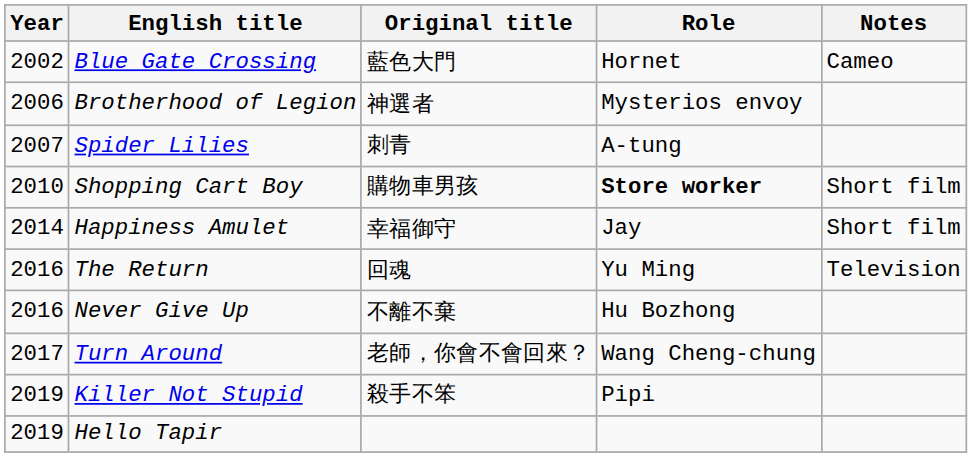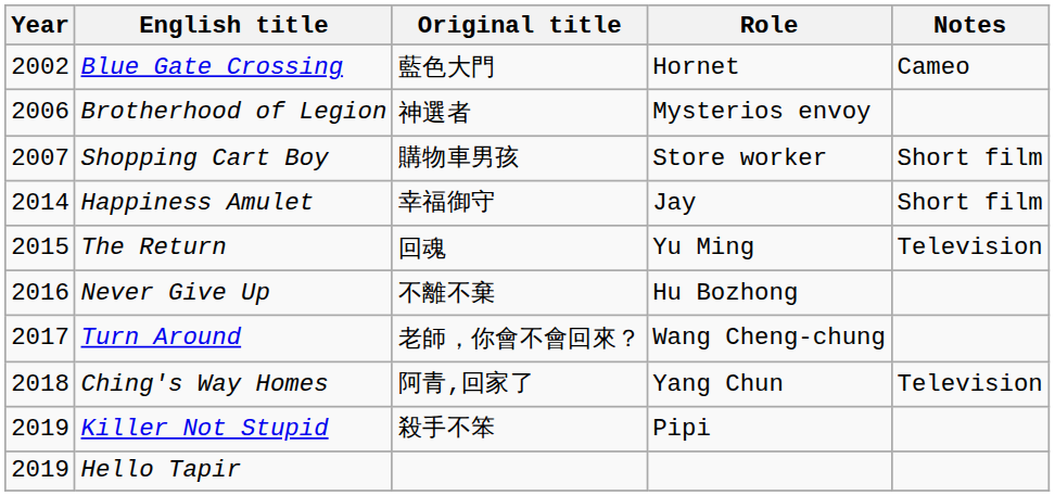- row: 2007 | Spider Lilies | 刺青 | A-tung
Shopping Cart Boy | Year: 2010 -> 2007
Shopping Cart Boy | Role: bold -> normal
The Return | Year: 2016 -> 2015
+ row: 2018 | Ching's Way Homes | 阿青,回家了 | Yang Chun | Television
